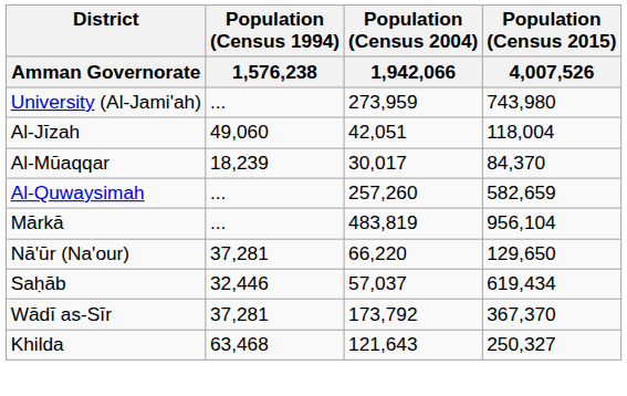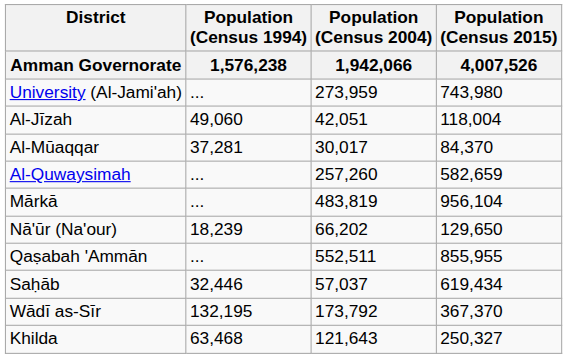Al-Mūaqqar | Population (Census 1994) / 1,576,238: 18,239 -> 37,281
Nā'ūr (Na'our) | Population (Census 1994) / 1,576,238: 37,281 -> 18,239
Nā'ūr (Na'our) | Population (Census 2004) / 1,942,066: 66,220 -> 66,202
+ row: Qaṣabah 'Ammān | ... | 552,511 | 855,955
Wādī as-Sīr | Population (Census 1994) / 1,576,238: 37,281 -> 132,195
